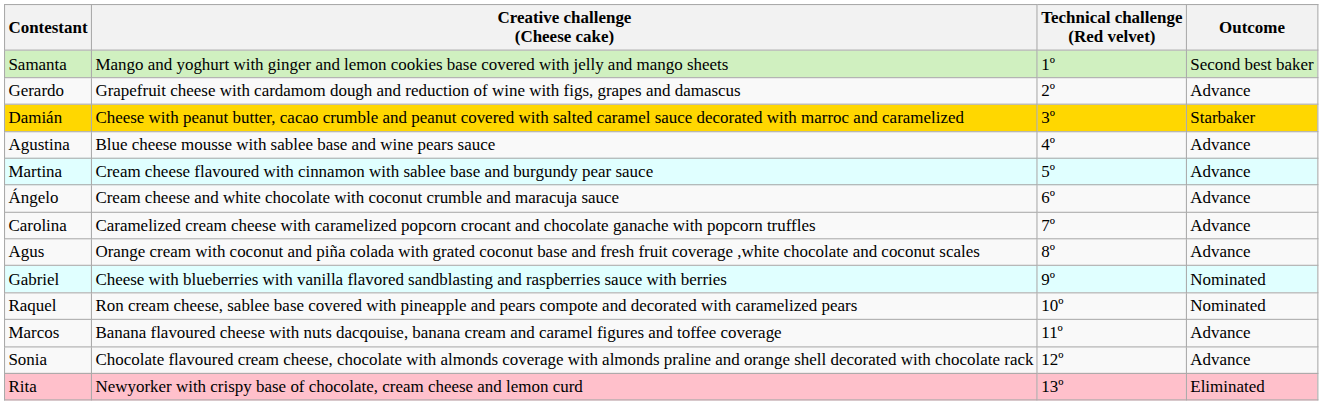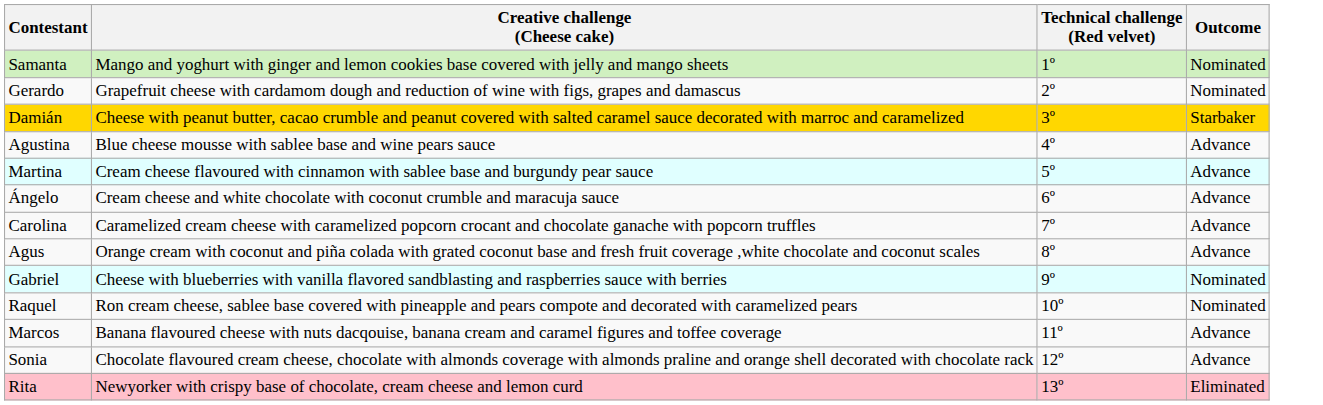Samanta | Outcome: Second best baker -> Nominated
Gerardo | Outcome: Advance -> Nominated
